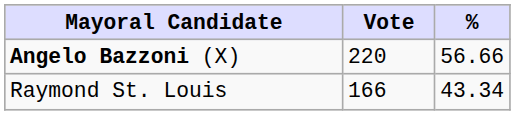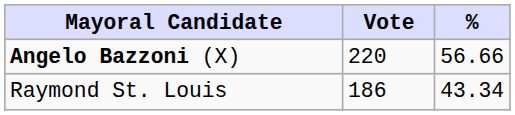Raymond St. Louis | Vote: 166 -> 186
